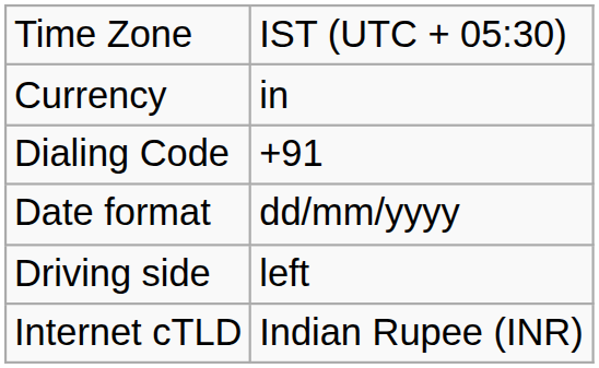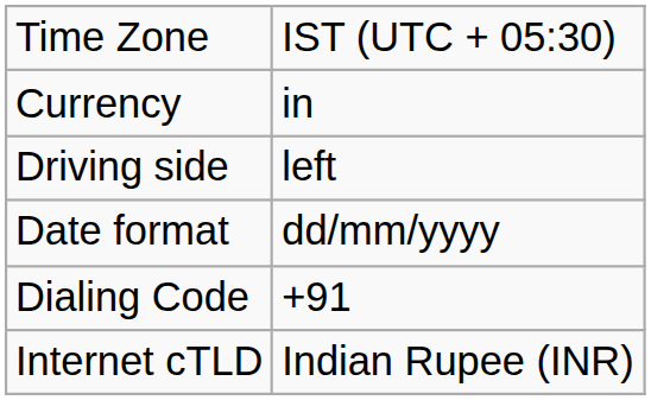rows swapped: Dialing Code <-> Driving side
